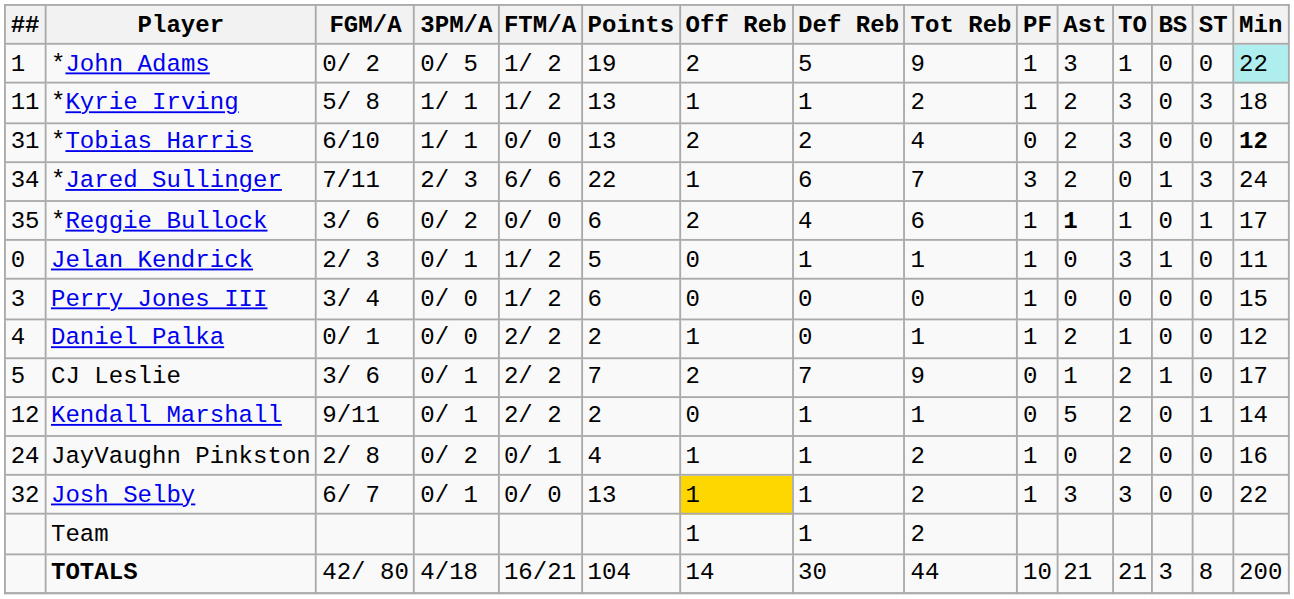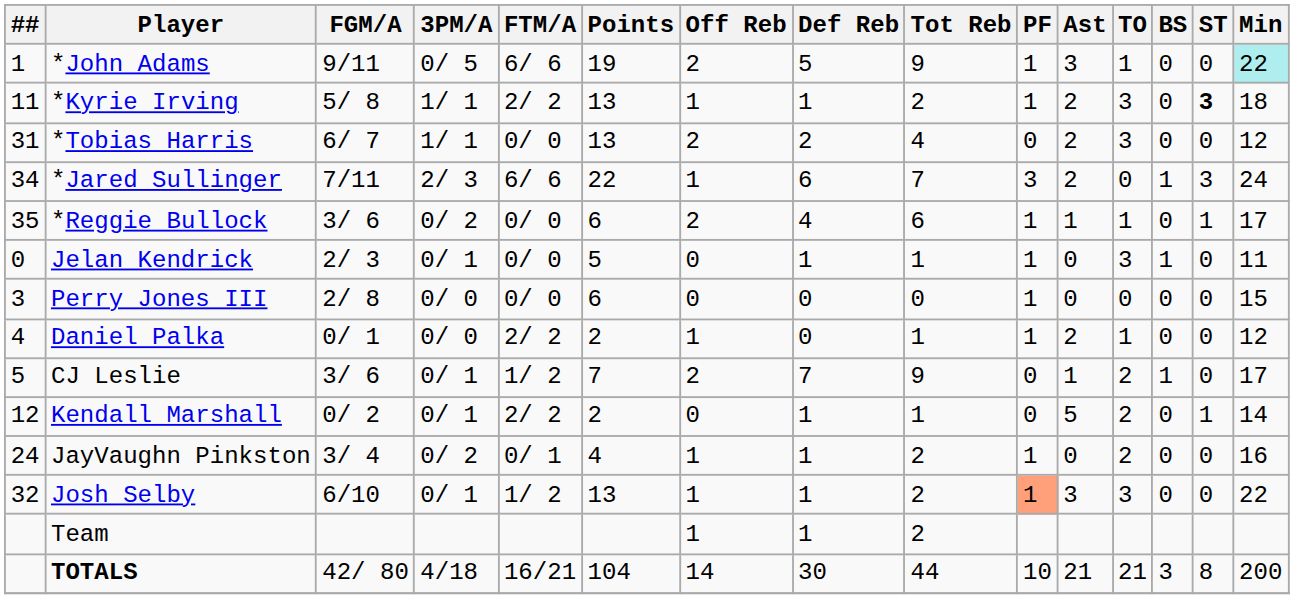*John Adams | FGM/A: 0/ 2 -> 9/11
*John Adams | FTM/A: 1/ 2 -> 6/ 6
*Kyrie Irving | FTM/A: 1/ 2 -> 2/ 2
*Kyrie Irving | ST: normal -> bold
*Tobias Harris | FGM/A: 6/10 -> 6/ 7
*Tobias Harris | Min: bold -> normal
*Reggie Bullock | Ast: bold -> normal
Jelan Kendrick | FTM/A: 1/ 2 -> 0/ 0
Perry Jones III | FGM/A: 3/ 4 -> 2/ 8
Perry Jones III | FTM/A: 1/ 2 -> 0/ 0
CJ Leslie | FTM/A: 2/ 2 -> 1/ 2
Kendall Marshall | FGM/A: 9/11 -> 0/ 2
JayVaughn Pinkston | FGM/A: 2/ 8 -> 3/ 4
Josh Selby | FGM/A: 6/ 7 -> 6/10
Josh Selby | FTM/A: 0/ 0 -> 1/ 2
Josh Selby | Off Reb: gold background -> no background
Josh Selby | PF: no background -> lightsalmon background
